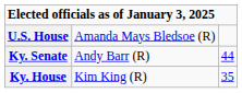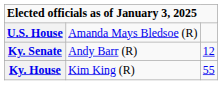Ky. Senate | column 3: 44 -> 12
Ky. House | column 3: 35 -> 55
